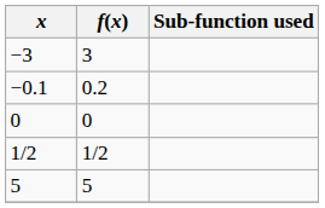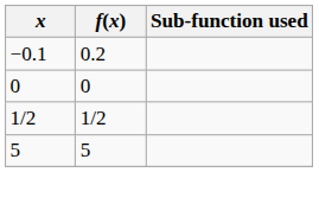- row: −3 | 3
